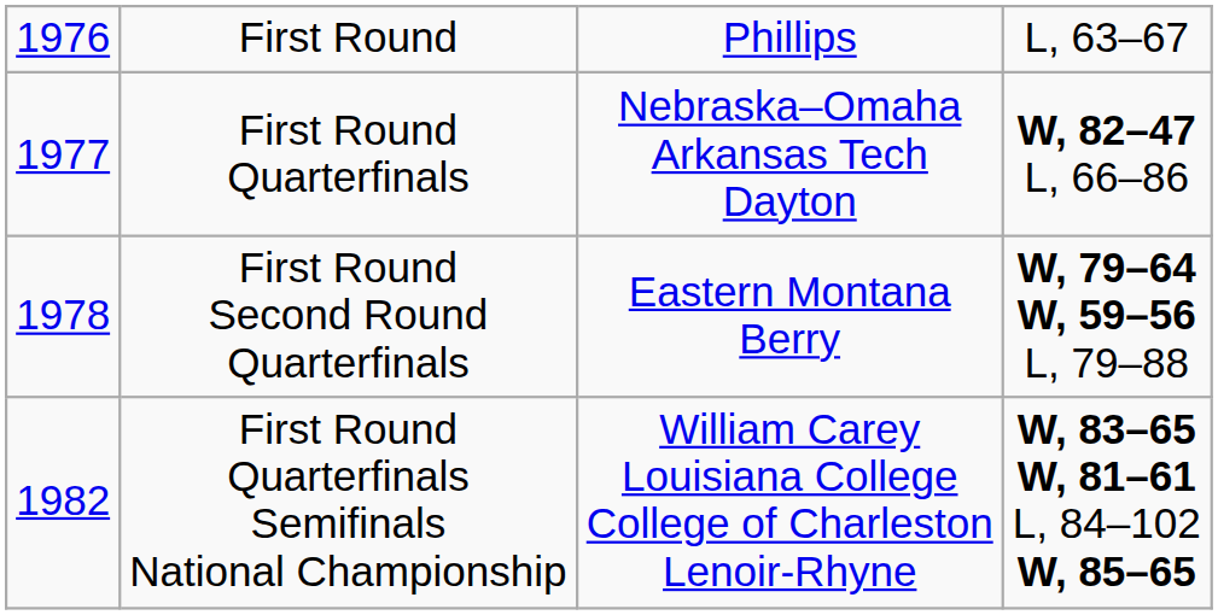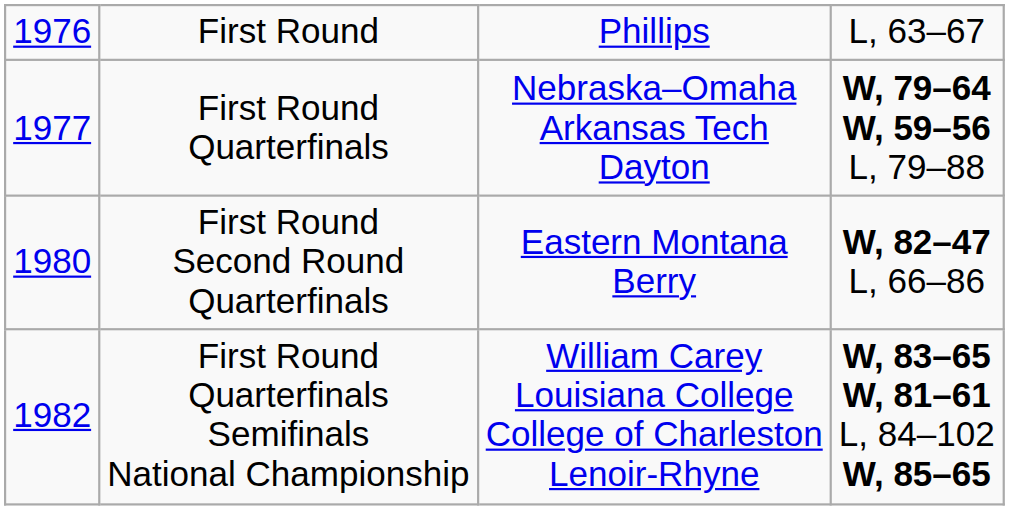First Round Quarterfinals | column 4: W, 82–47 L, 66–86 -> W, 79–64 W, 59–56 L, 79–88
First Round Second Round Quarterfinals | column 1: 1978 -> 1980
First Round Second Round Quarterfinals | column 4: W, 79–64 W, 59–56 L, 79–88 -> W, 82–47 L, 66–86
